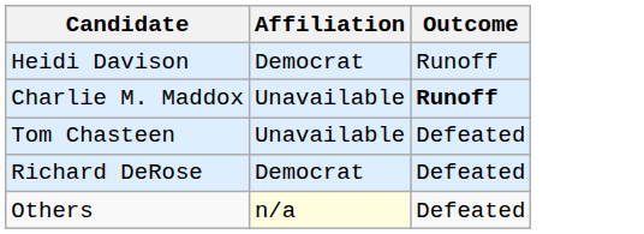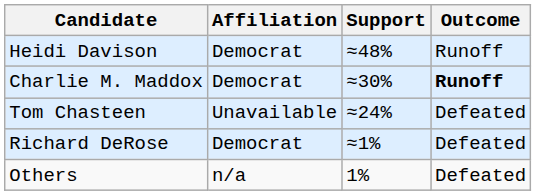+ column: Support | ≈48% | ≈30% | ≈24% | ≈1% | 1%
Charlie M. Maddox | Affiliation: Unavailable -> Democrat
Others | Affiliation: lightyellow background -> no background
